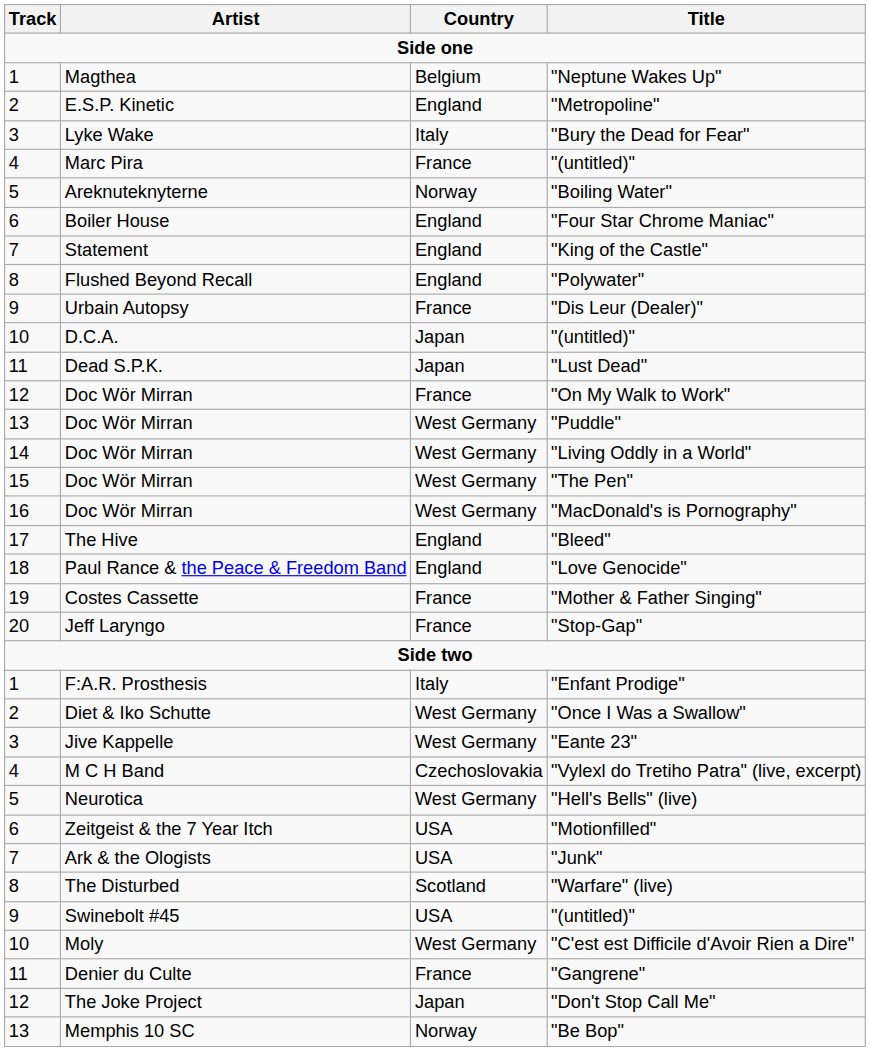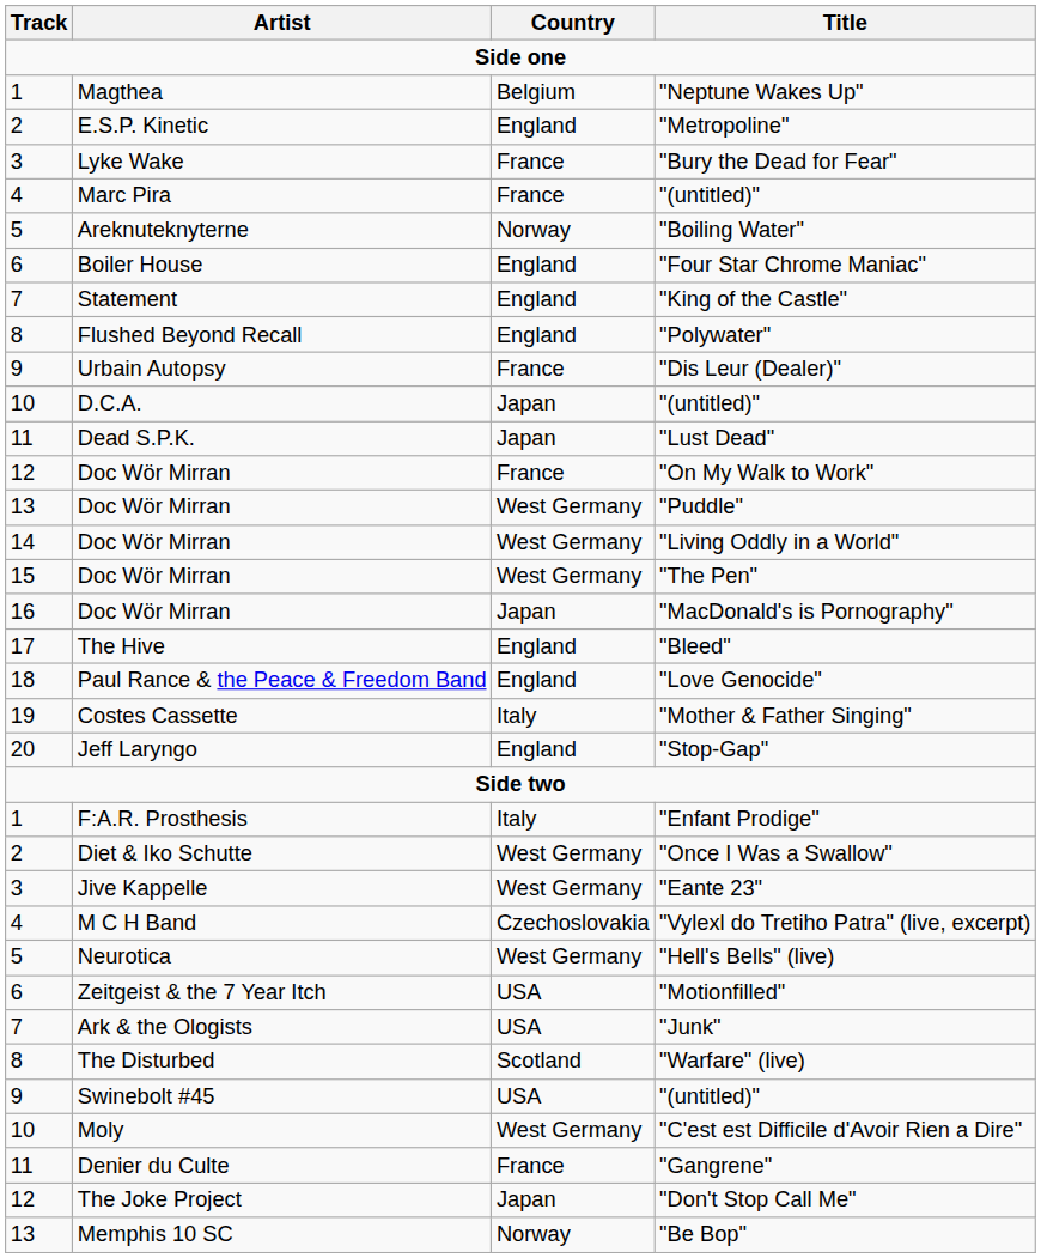"Bury the Dead for Fear" | Country: Italy -> France
"MacDonald's is Pornography" | Country: West Germany -> Japan
"Mother & Father Singing" | Country: France -> Italy
"Stop-Gap" | Country: France -> England
